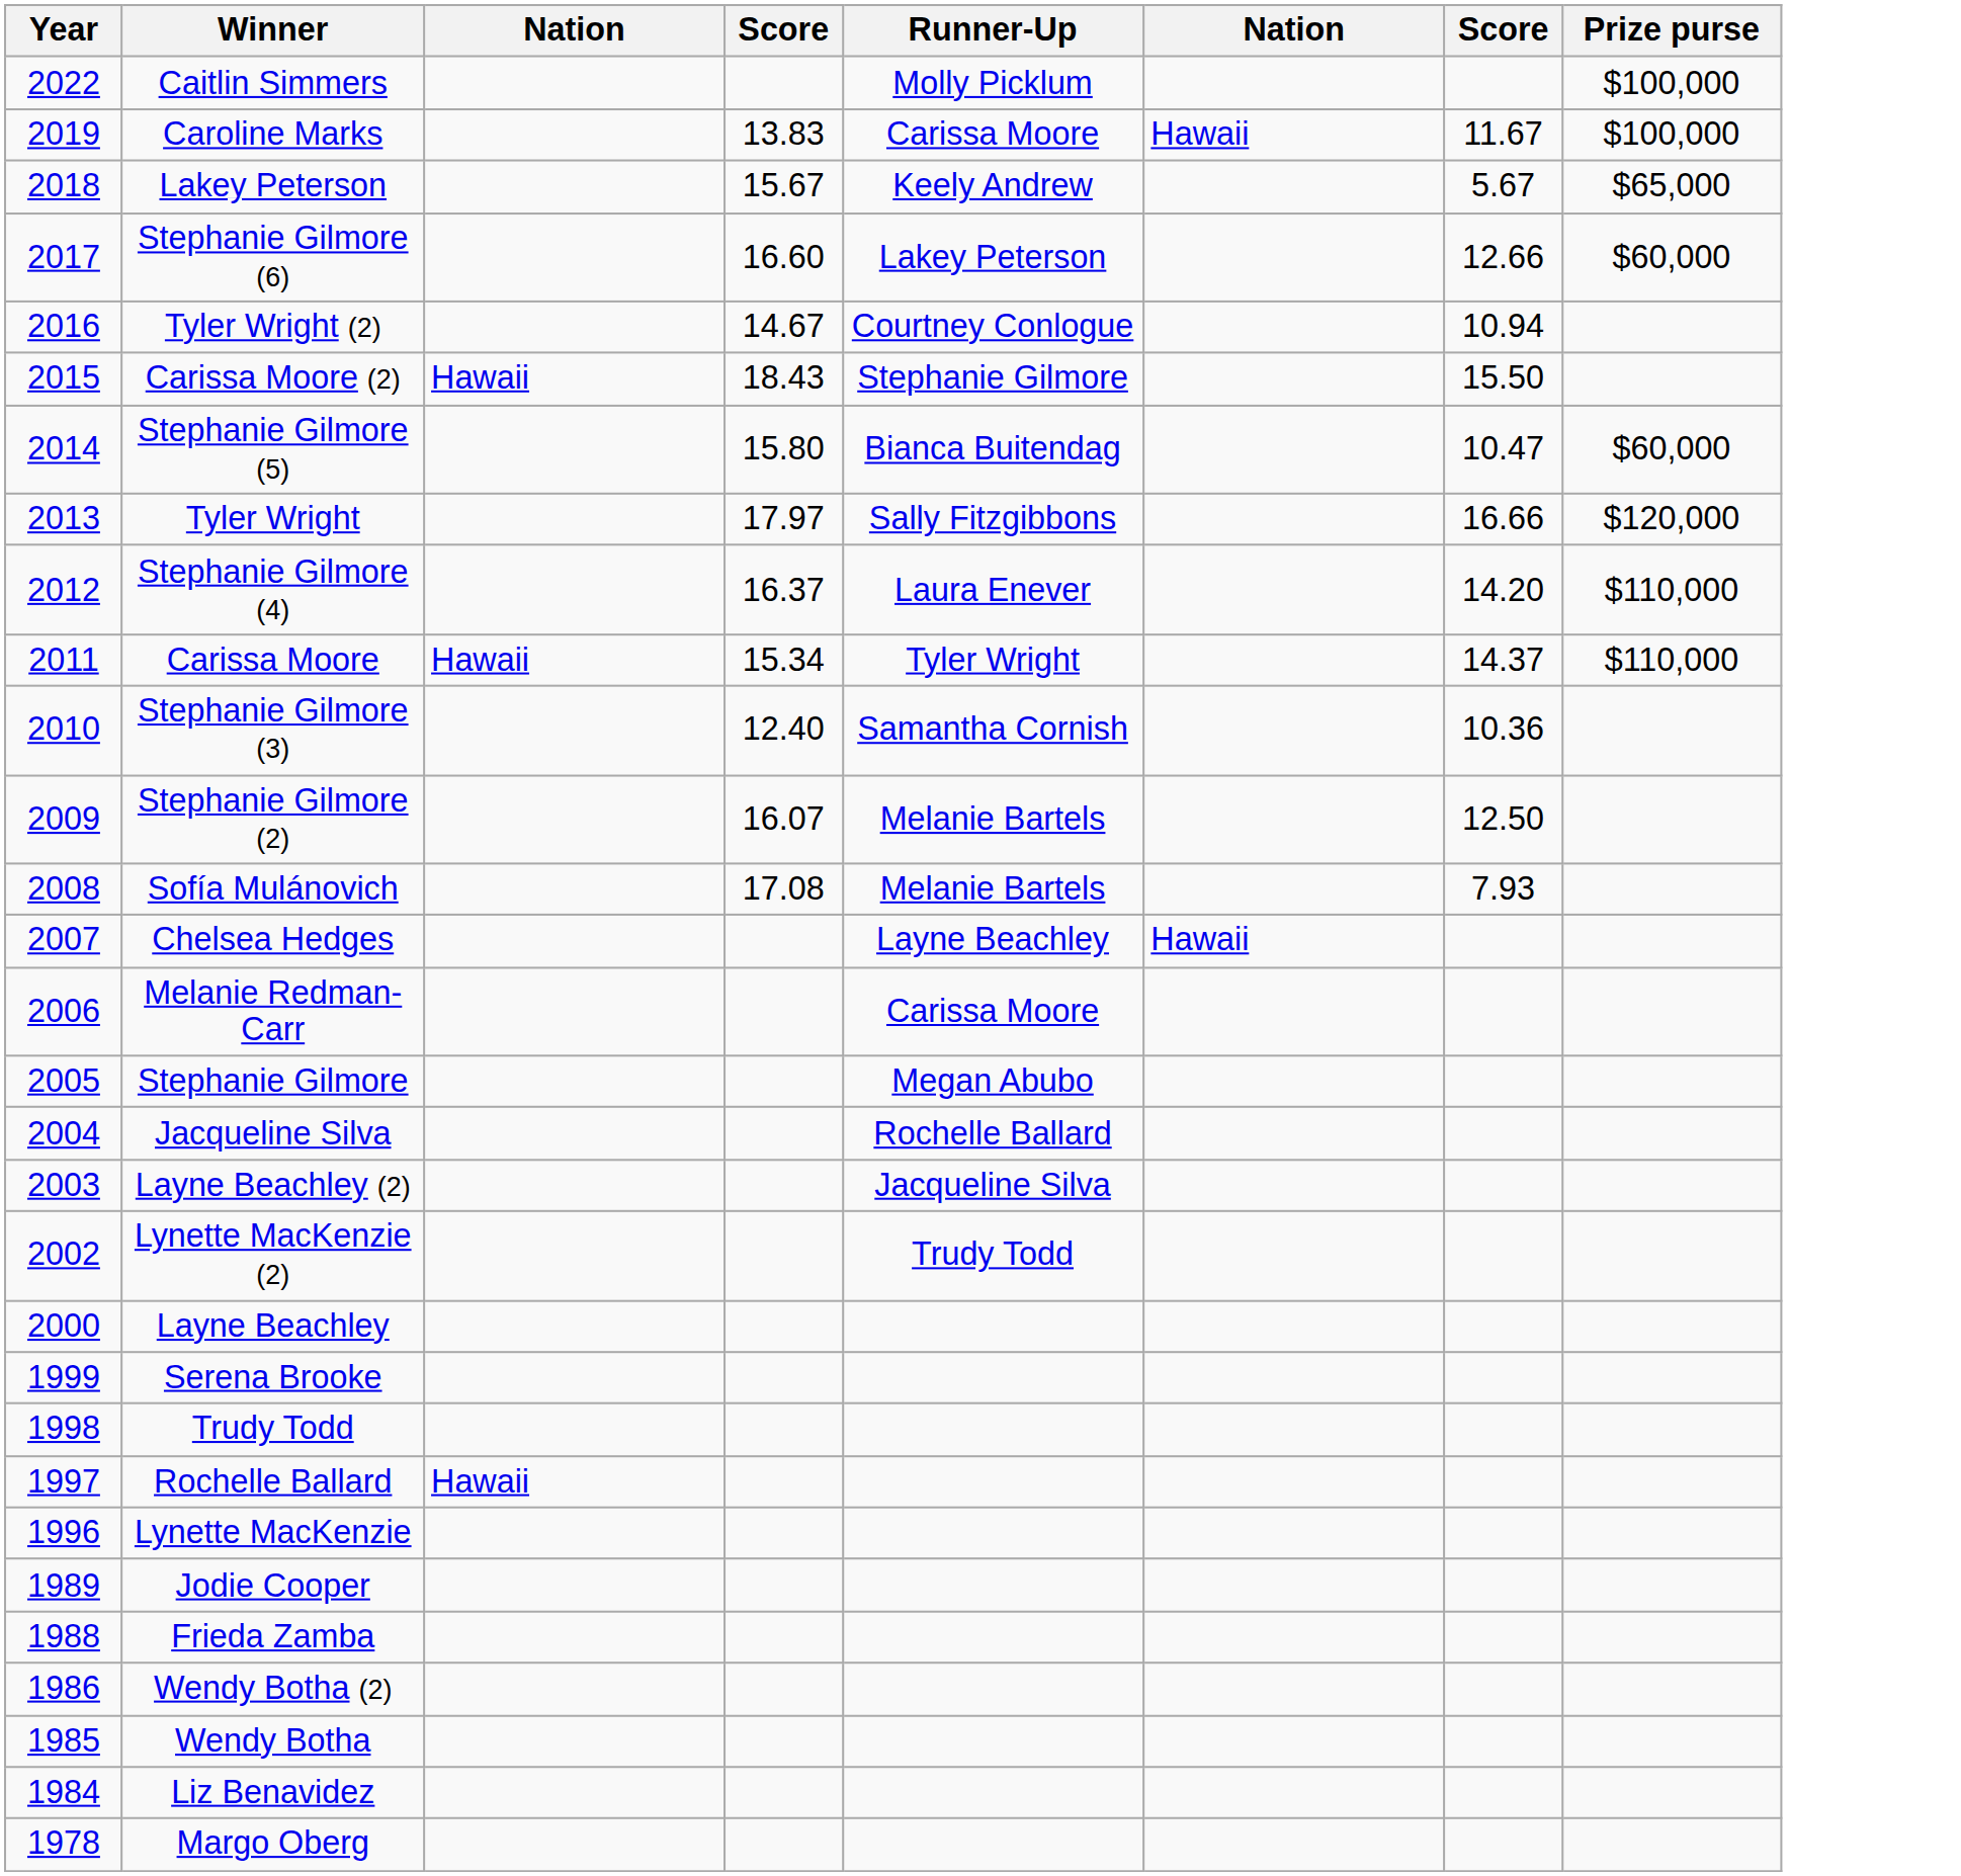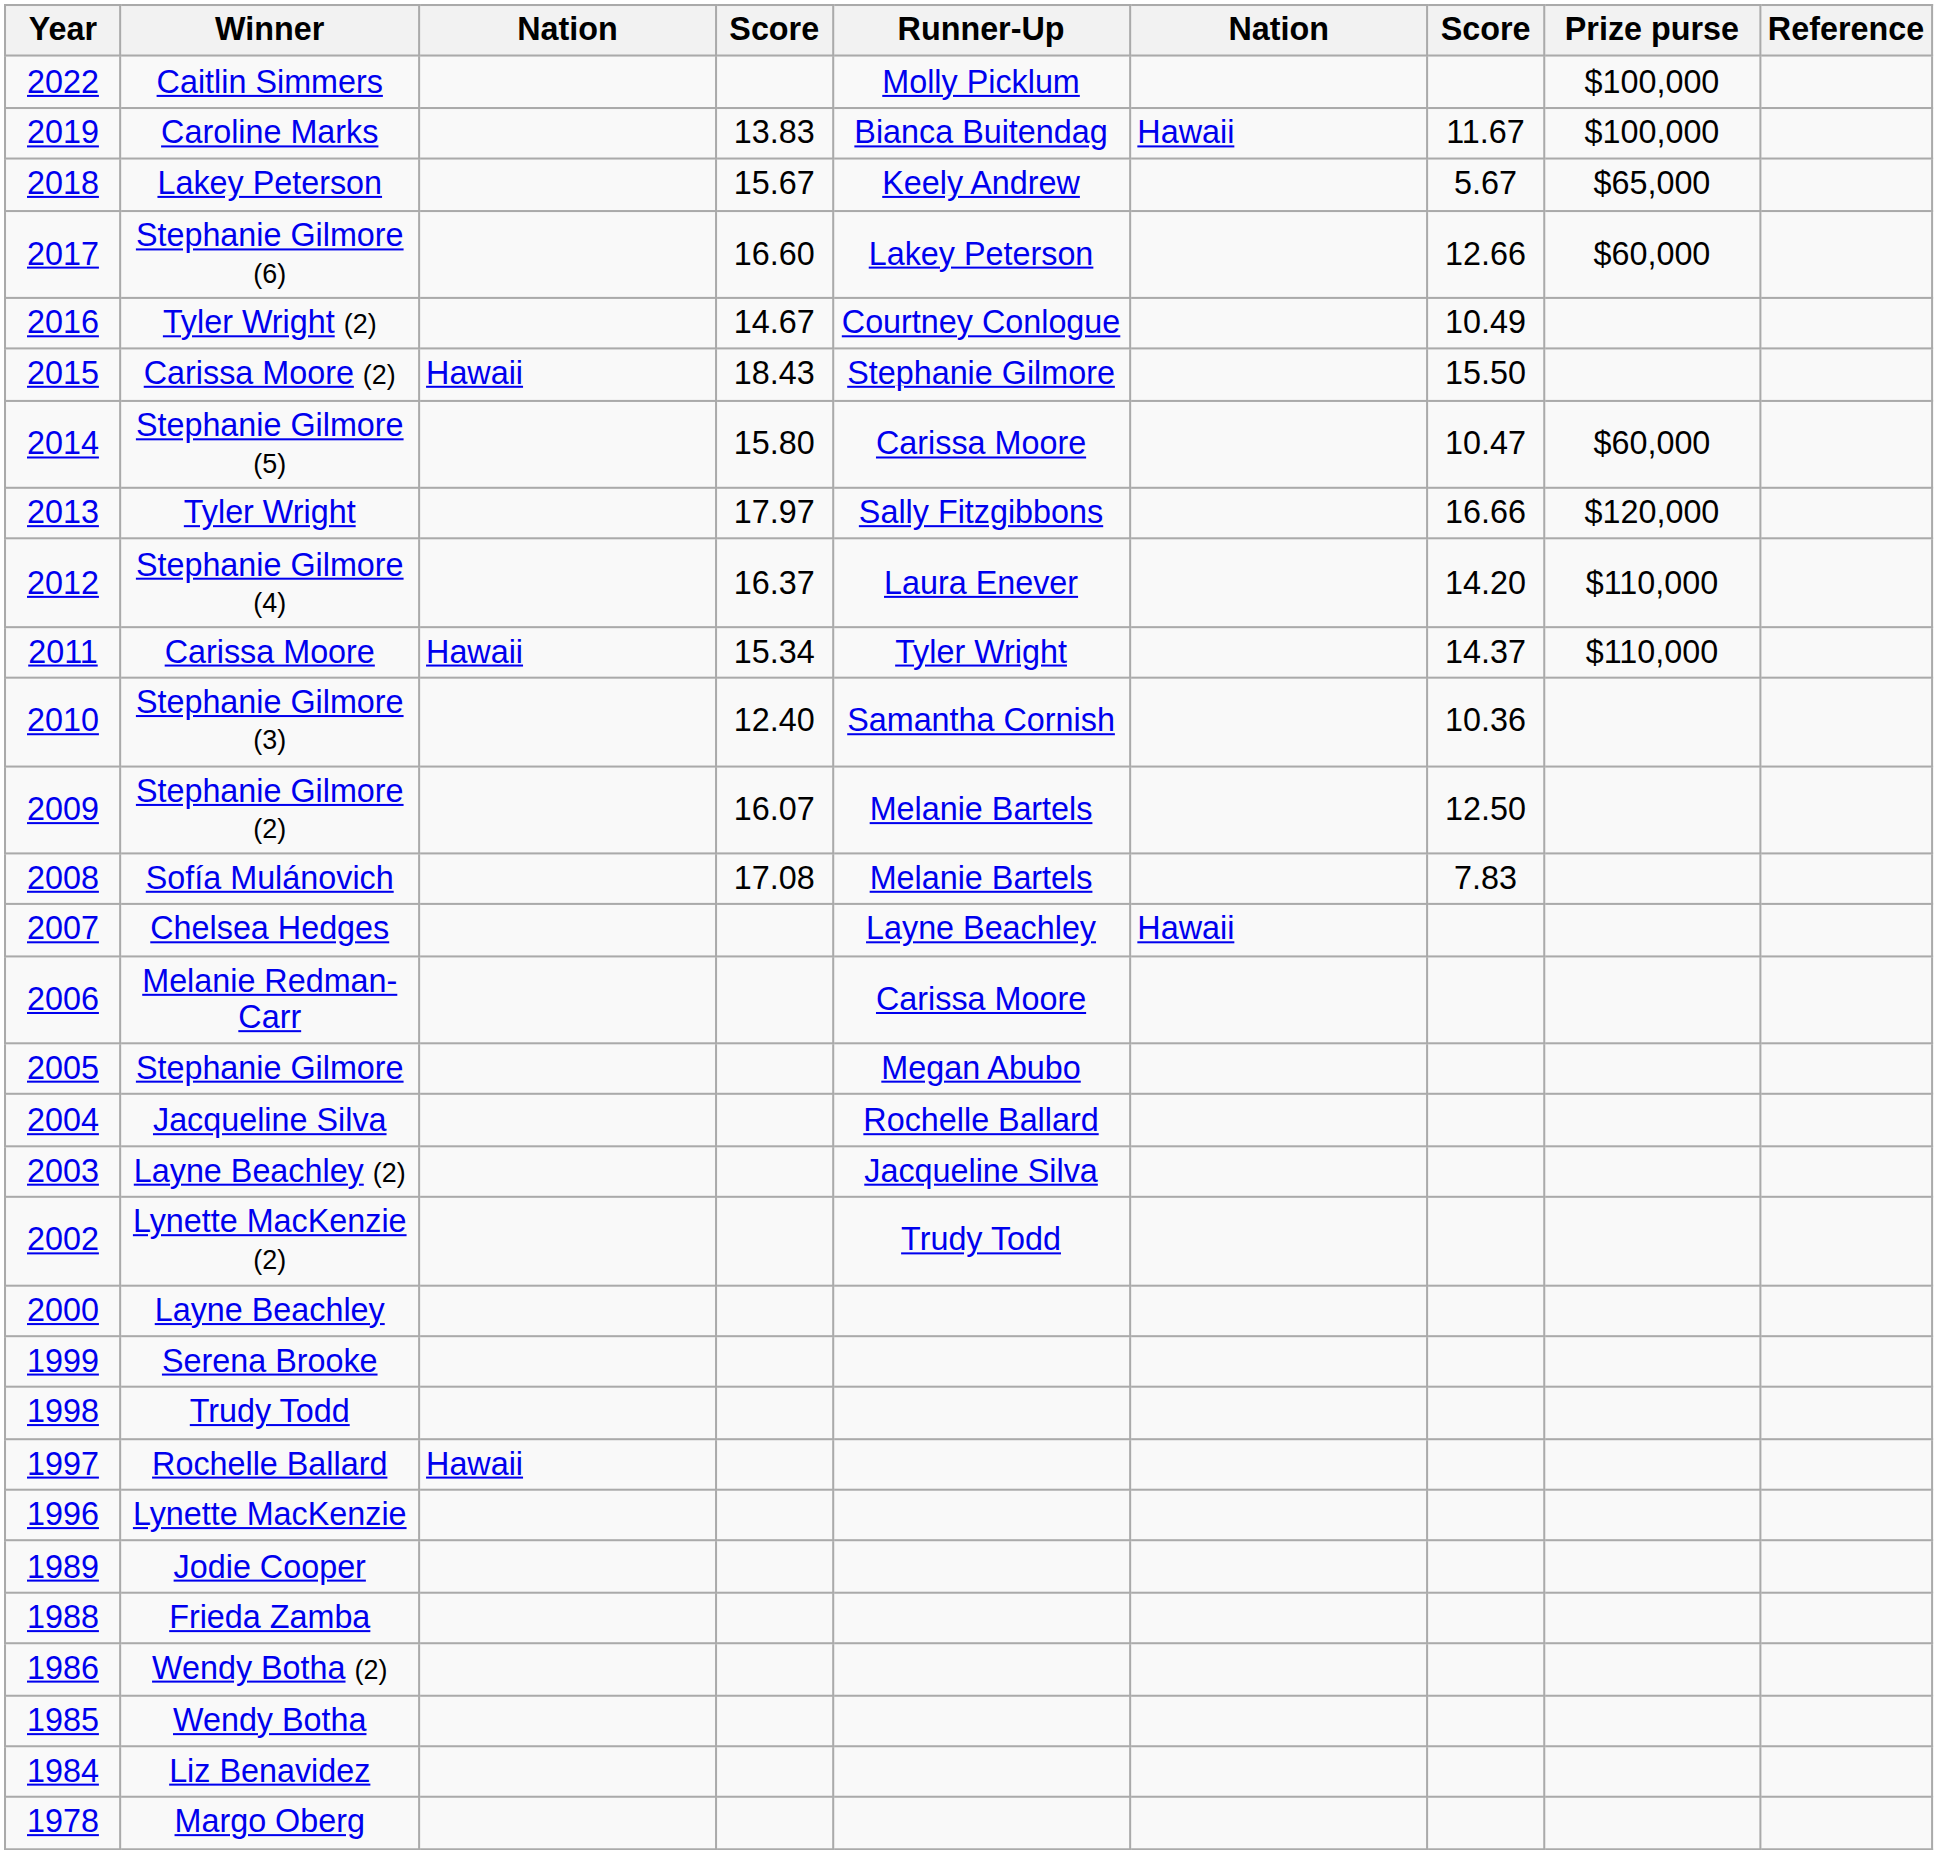+ column: Reference
Caroline Marks | Runner-Up: Carissa Moore -> Bianca Buitendag
Tyler Wright (2) | column 7: 10.94 -> 10.49
Stephanie Gilmore (5) | Runner-Up: Bianca Buitendag -> Carissa Moore
Sofía Mulánovich | column 7: 7.93 -> 7.83
